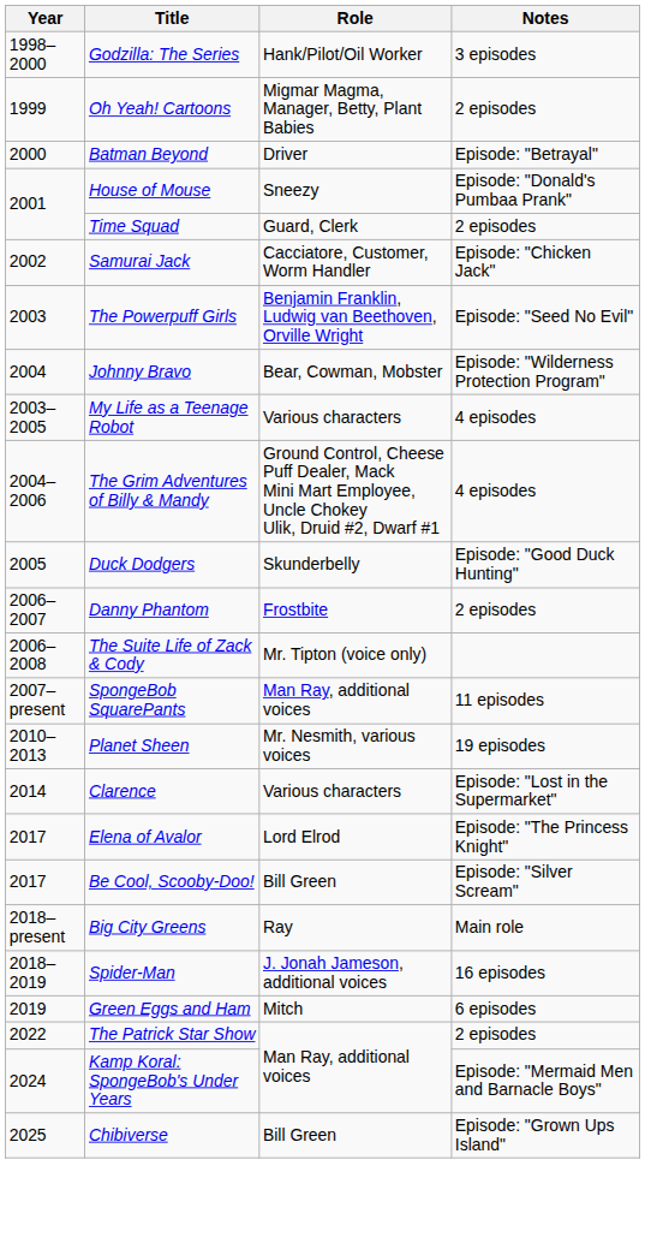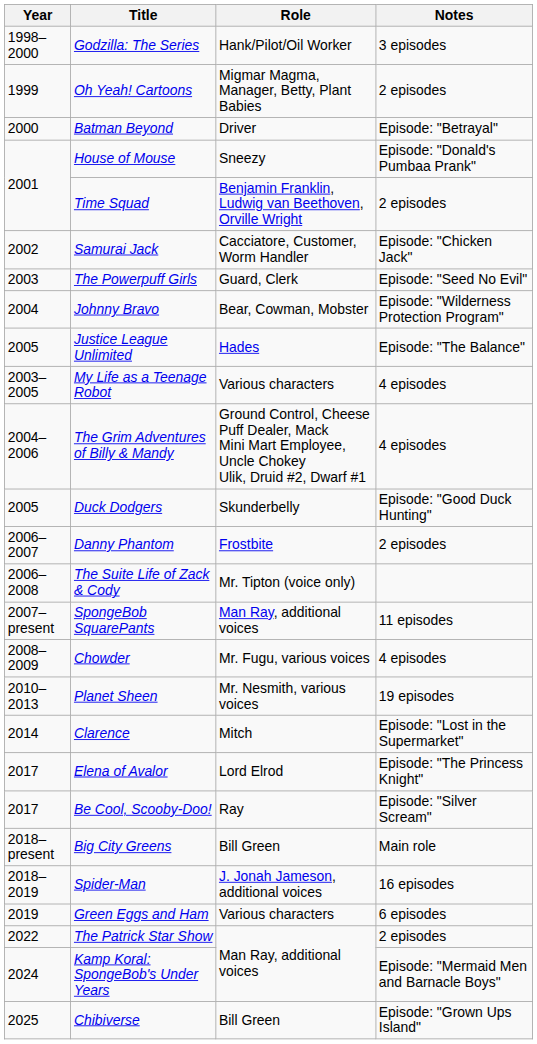Time Squad | Role: Guard, Clerk -> Benjamin Franklin, Ludwig van Beethoven, Orville Wright
The Powerpuff Girls | Role: Benjamin Franklin, Ludwig van Beethoven, Orville Wright -> Guard, Clerk
+ row: 2005 | Justice League Unlimited | Hades | Episode: "The Balance"
+ row: 2008–2009 | Chowder | Mr. Fugu, various voices | 4 episodes
Clarence | Role: Various characters -> Mitch
Be Cool, Scooby-Doo! | Role: Bill Green -> Ray
Big City Greens | Role: Ray -> Bill Green
Green Eggs and Ham | Role: Mitch -> Various characters
